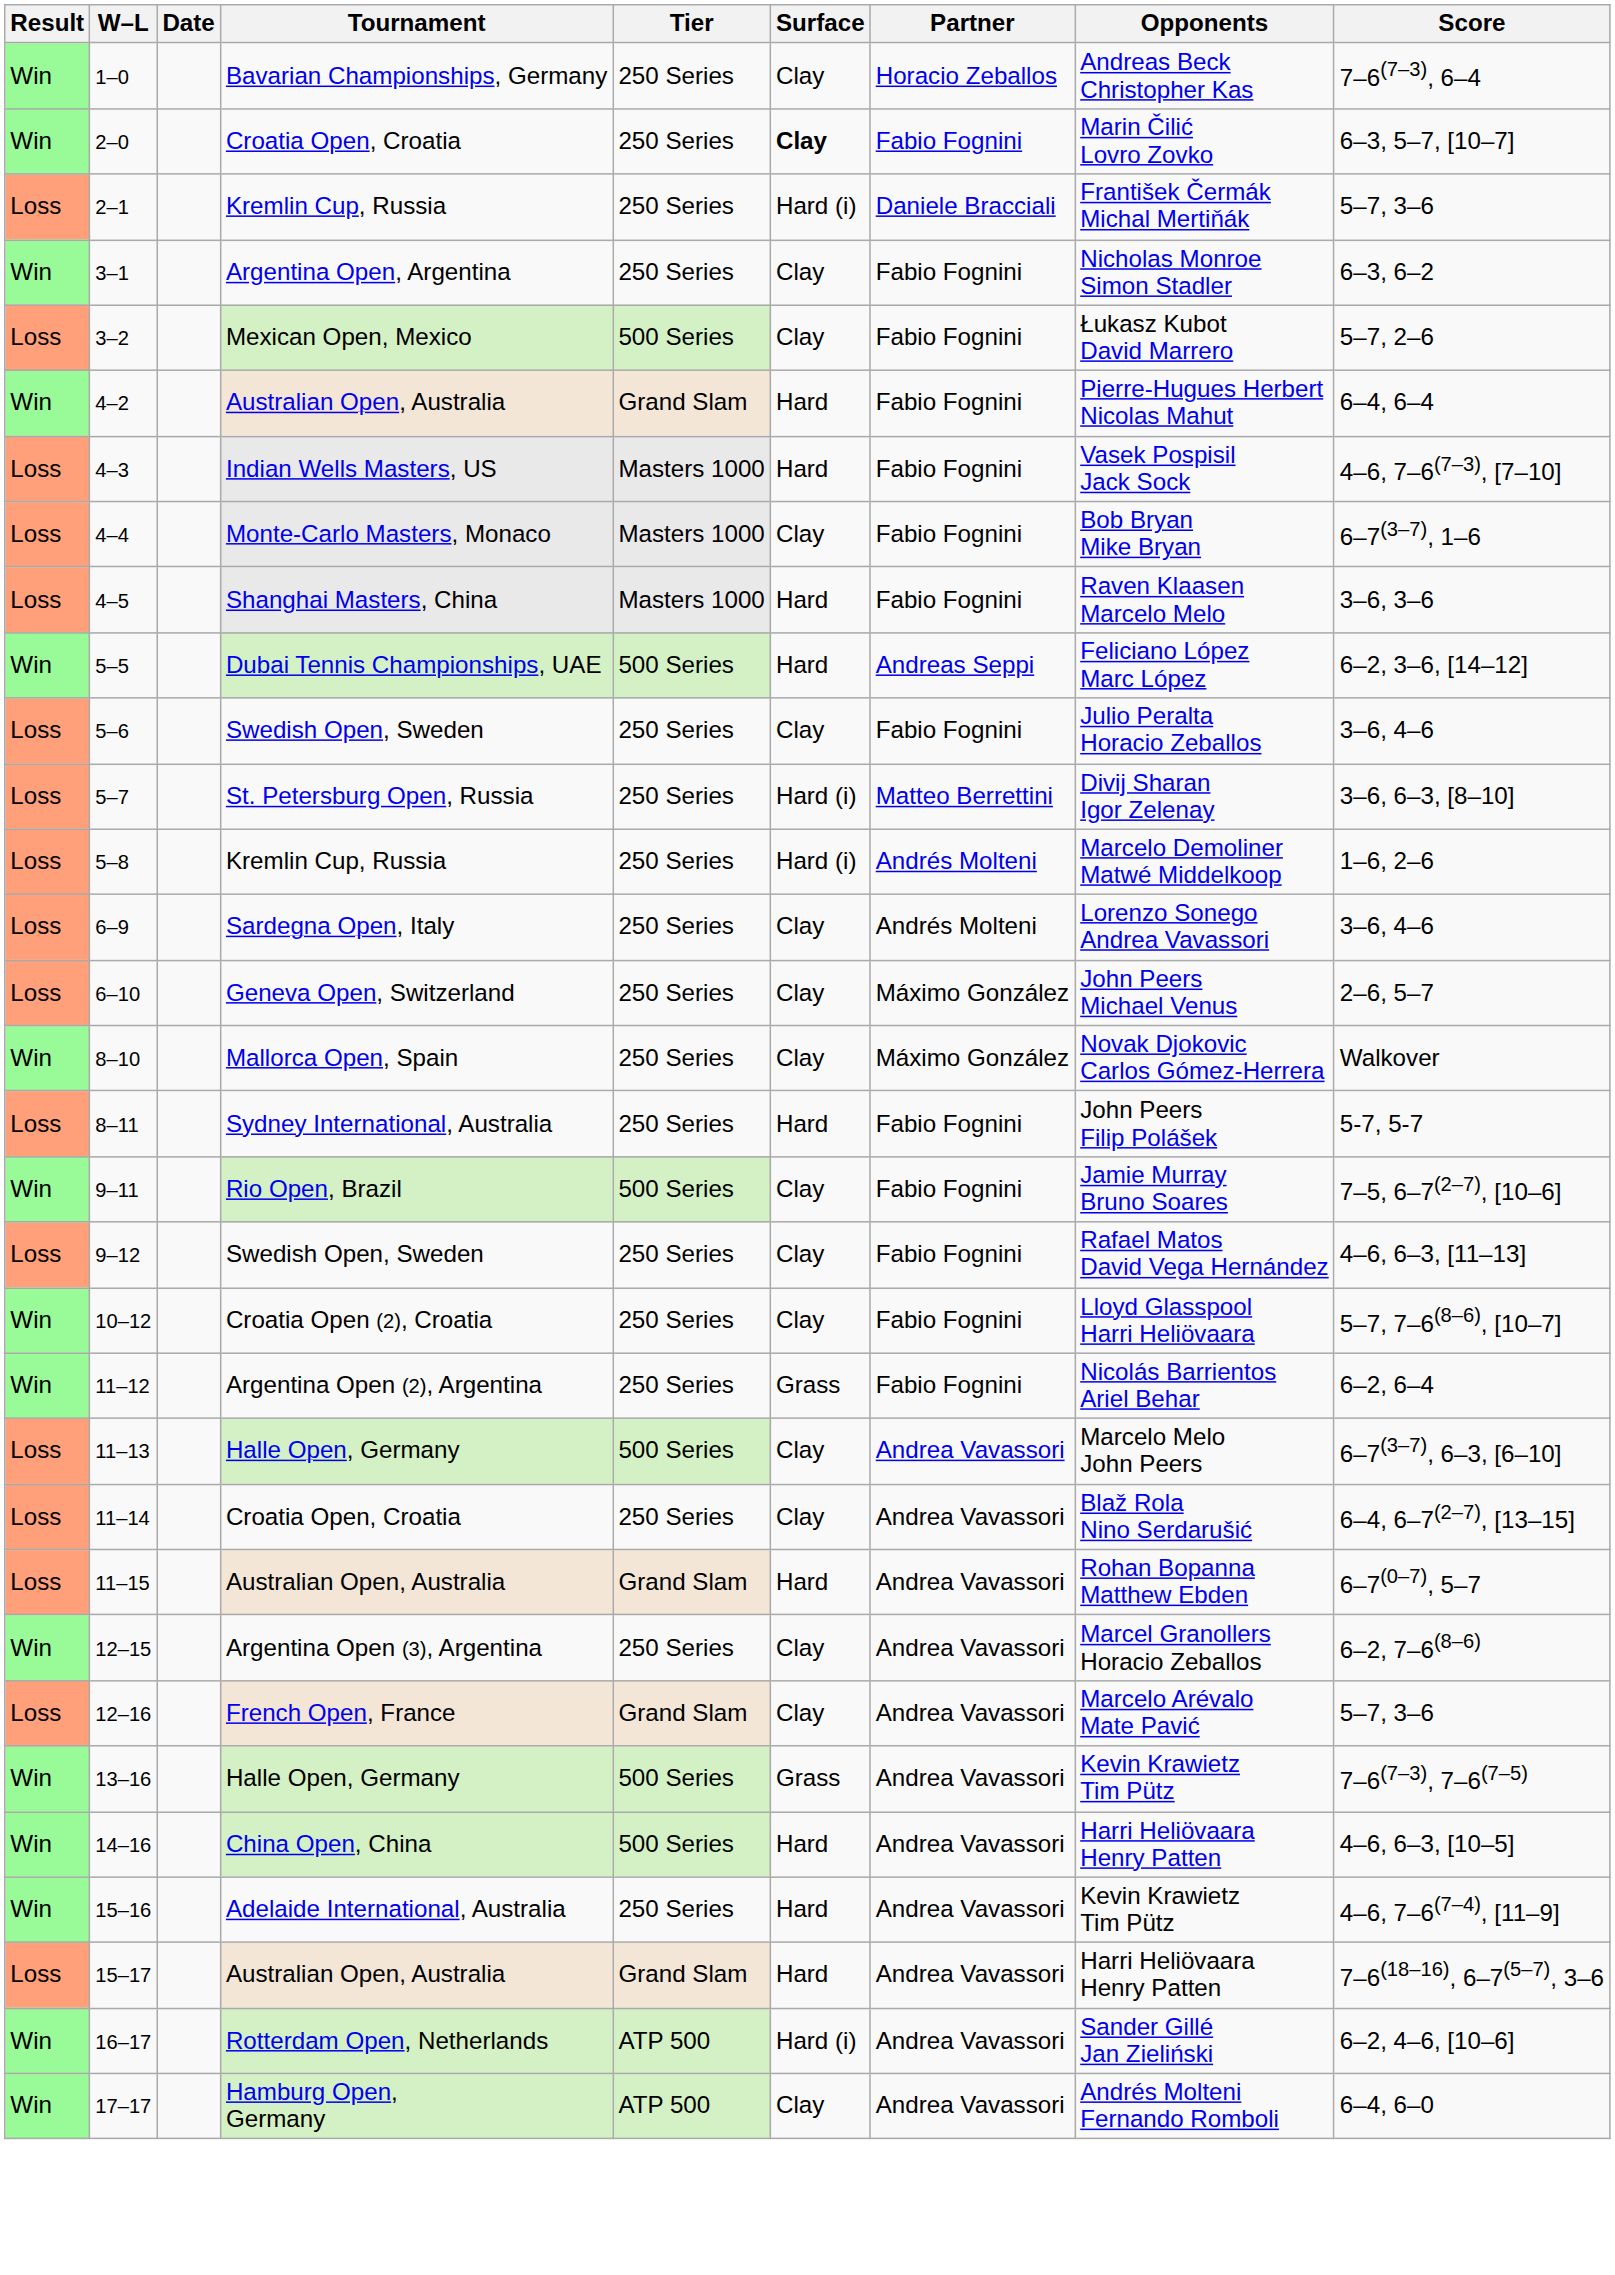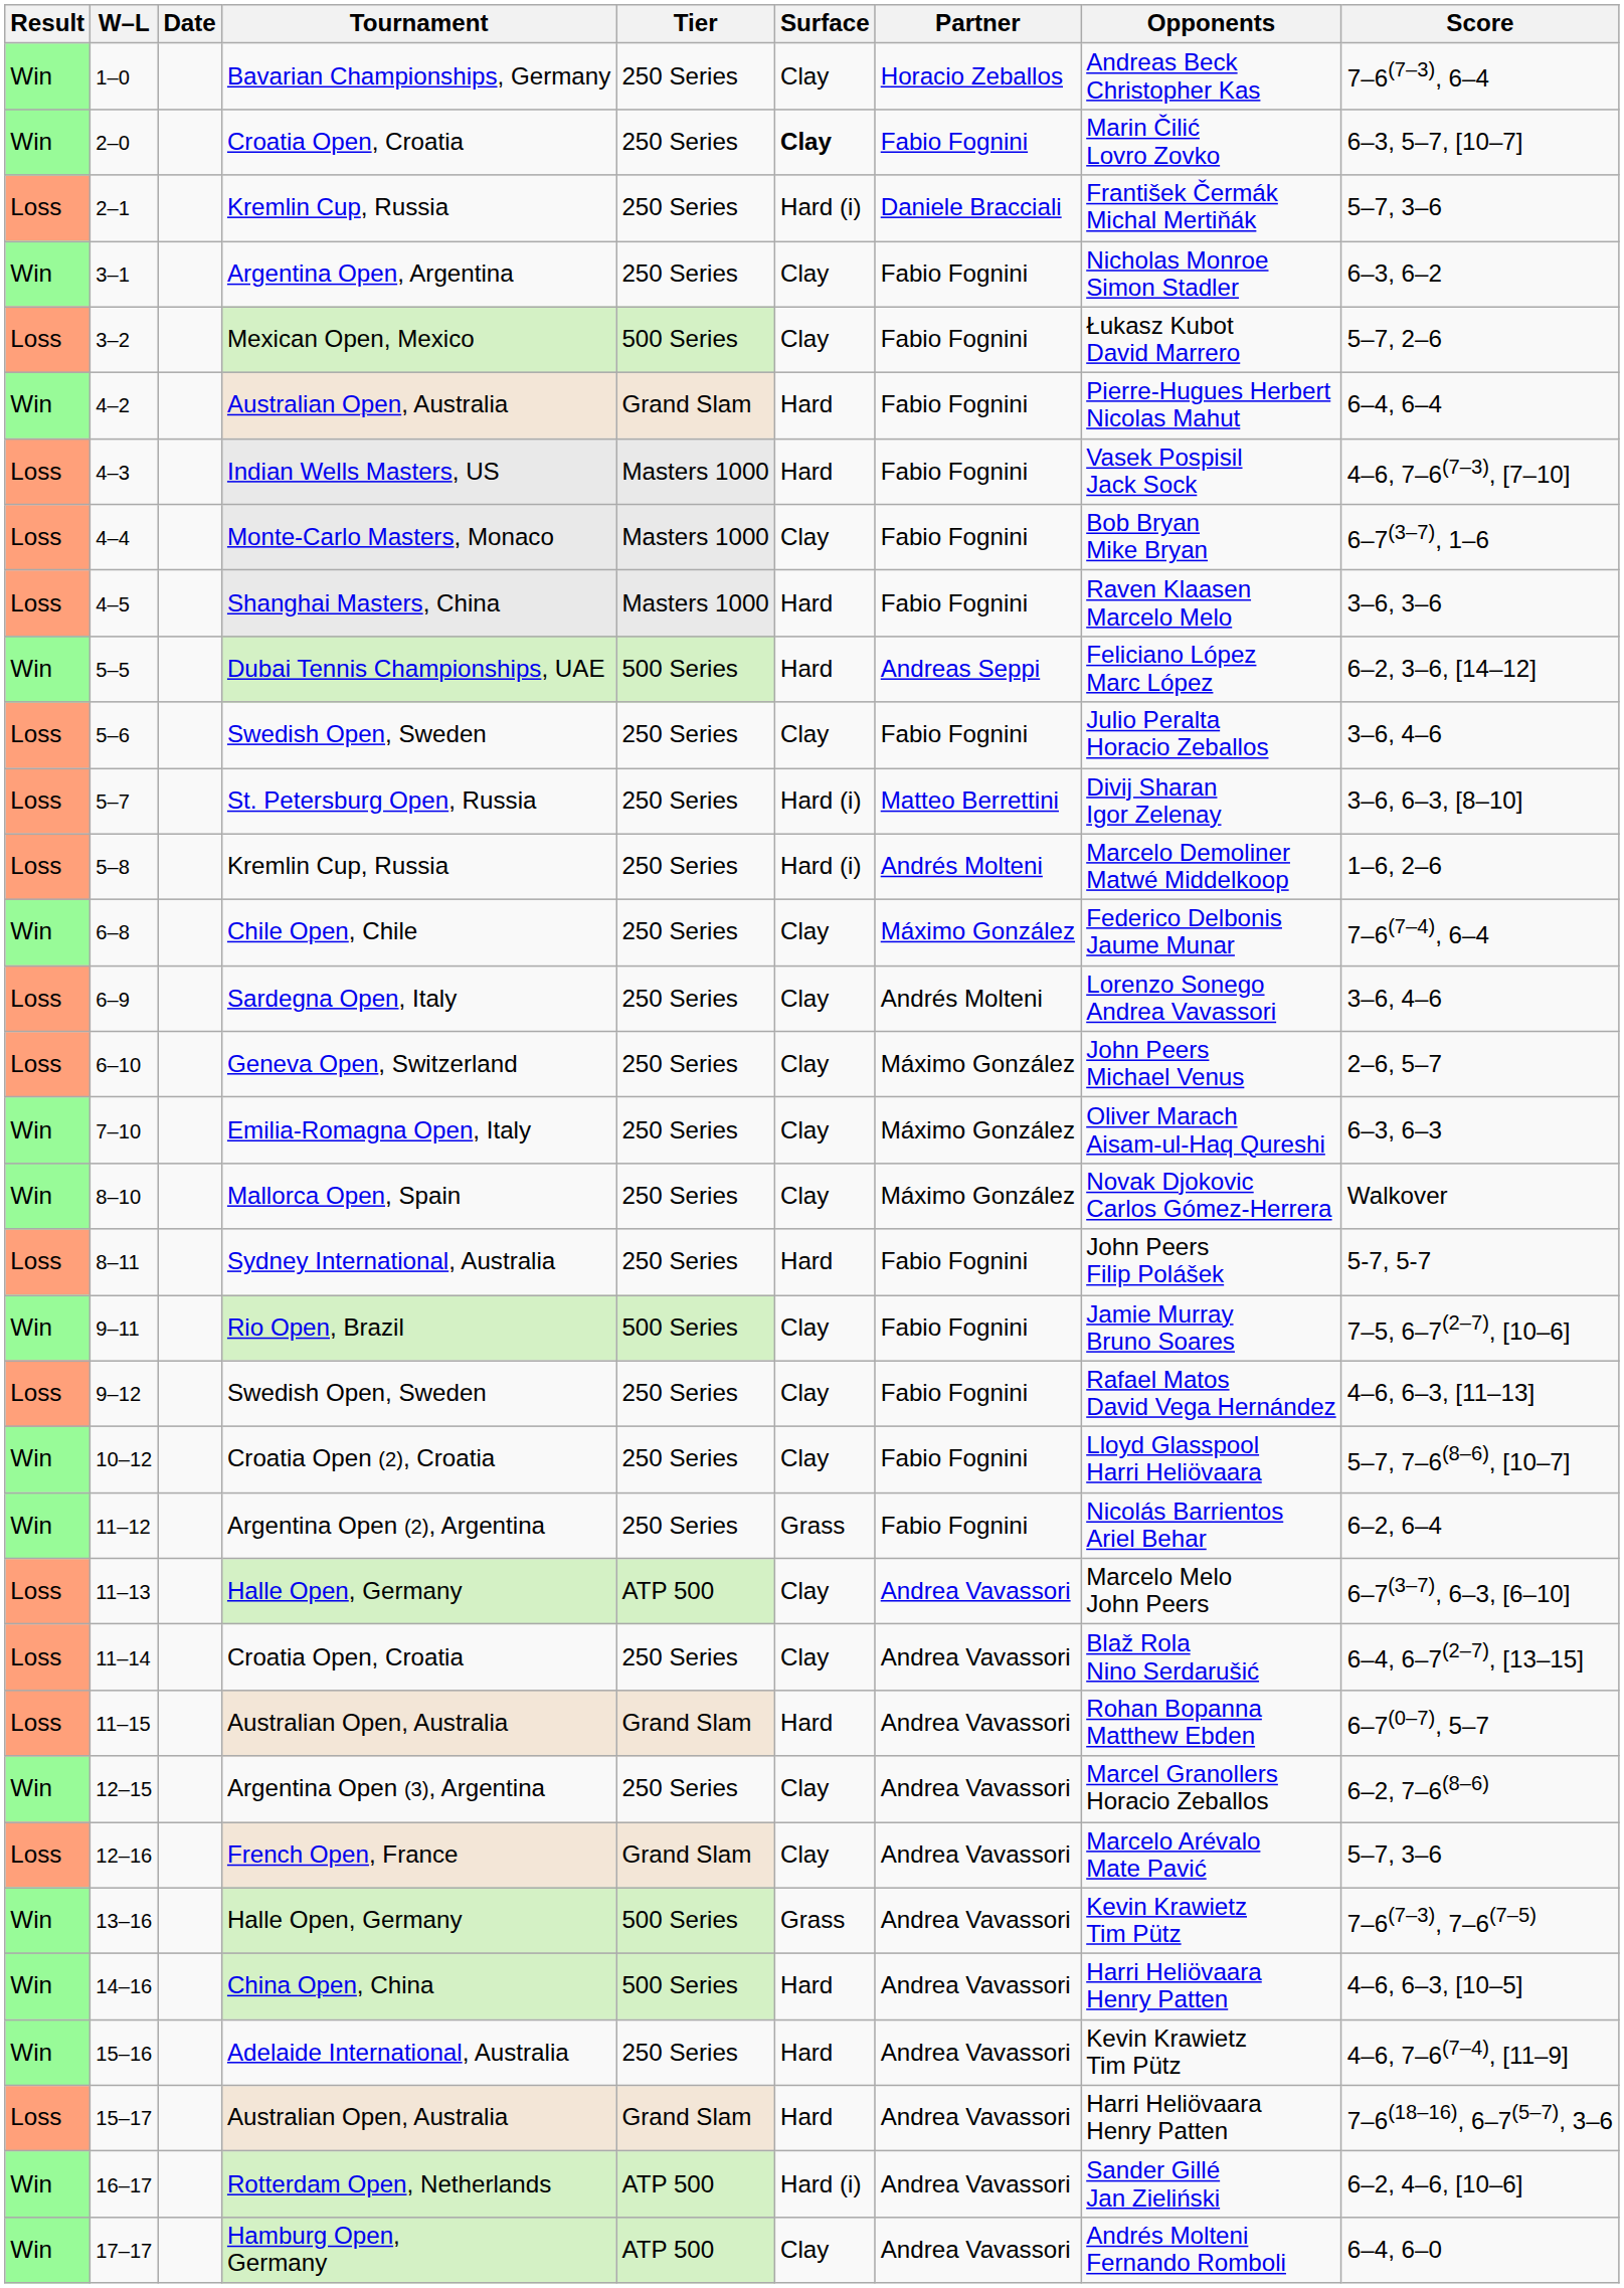+ row: Win | 6–8 | Chile Open, Chile | 250 Series | Clay | Máximo González | Federico Delbonis Jaume Munar | 7–6(7–4), 6–4
+ row: Win | 7–10 | Emilia-Romagna Open, Italy | 250 Series | Clay | Máximo González | Oliver Marach Aisam-ul-Haq Qureshi | 6–3, 6–3
11–13 | Tier: 500 Series -> ATP 500
